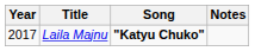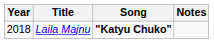Laila Majnu | Year: 2017 -> 2018
